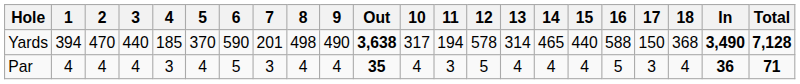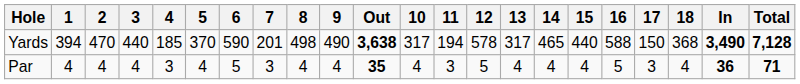Yards | 13: 314 -> 317
